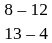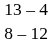rows swapped: 13 – 4 <-> 8 – 12
